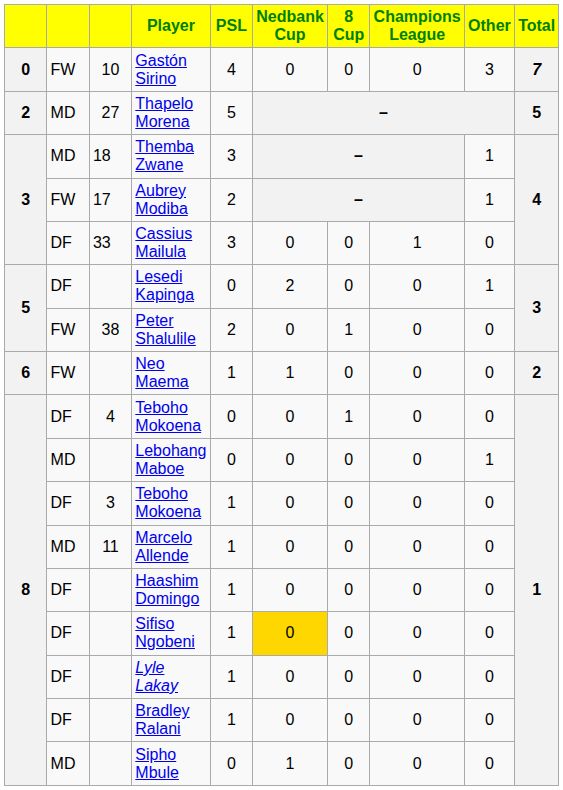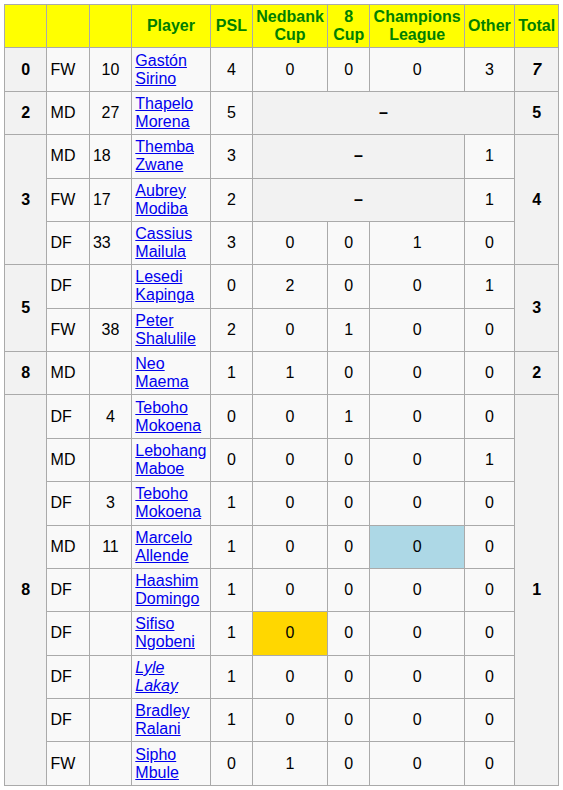Neo Maema | column 1: 6 -> 8
Neo Maema | column 2: FW -> MD
Marcelo Allende | Champions League: no background -> lightblue background
Sipho Mbule | column 2: MD -> FW
